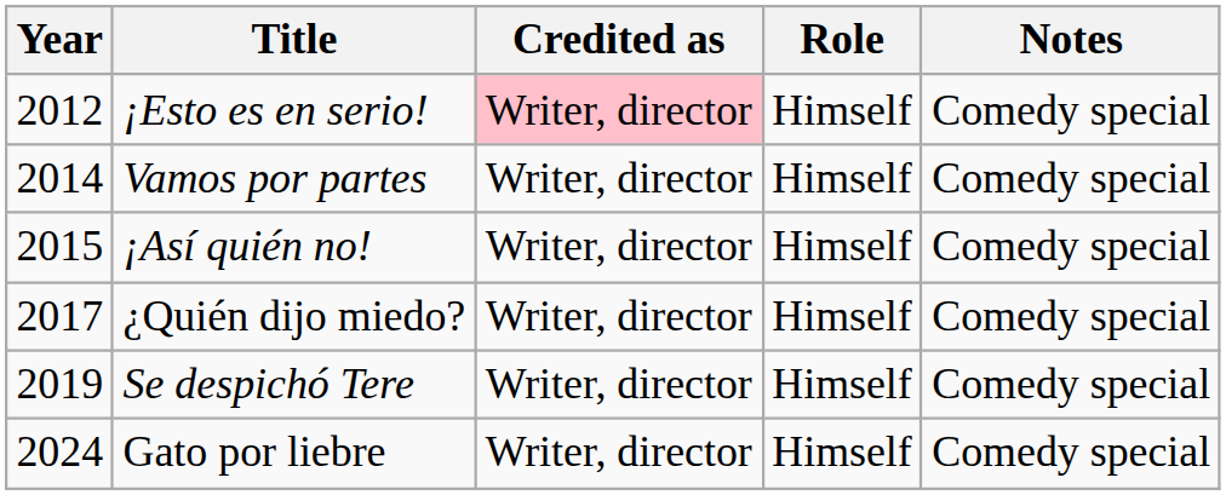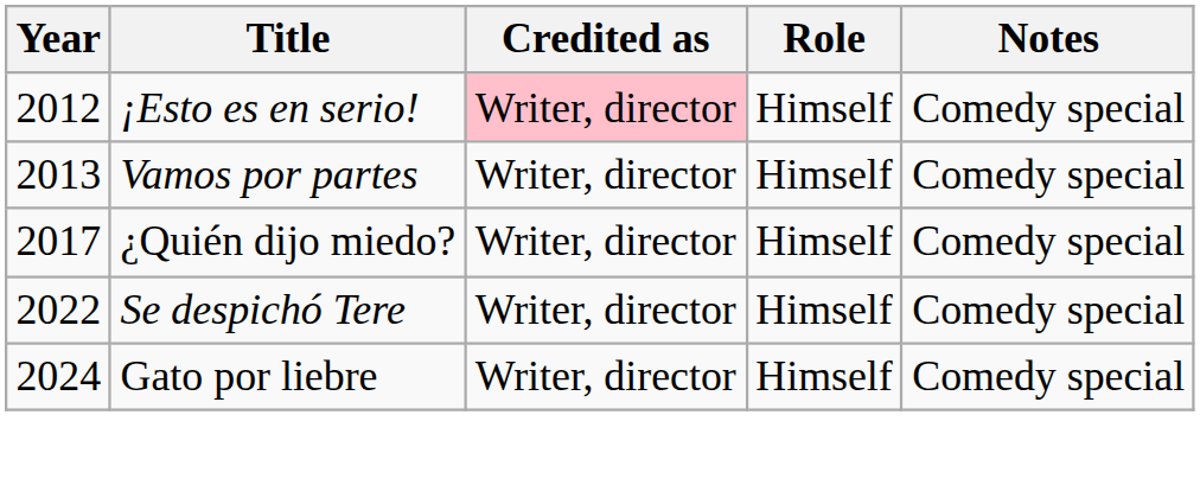Vamos por partes | Year: 2014 -> 2013
- row: 2015 | ¡Así quién no! | Writer, director | Himself | Comedy special
Se despichó Tere | Year: 2019 -> 2022
